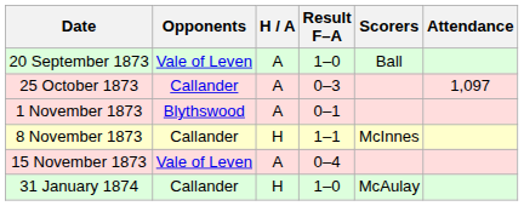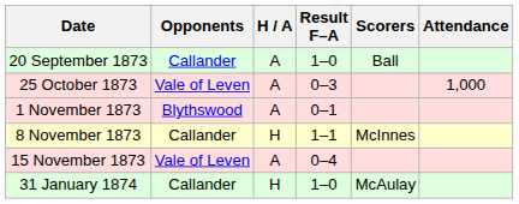20 September 1873 | Opponents: Vale of Leven -> Callander
25 October 1873 | Opponents: Callander -> Vale of Leven
25 October 1873 | Attendance: 1,097 -> 1,000
